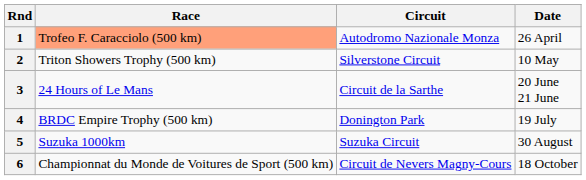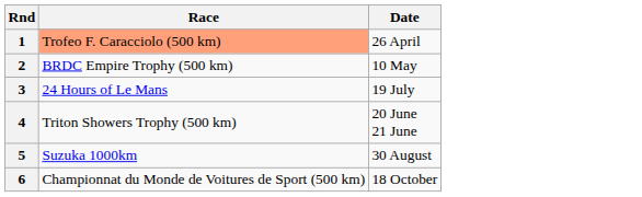- column: Circuit | Autodromo Nazionale Monza | Silverstone Circuit | Circuit de la Sarthe | Donington Park | Suzuka Circuit | Circuit de Nevers Magny-Cours
2 | Race: Triton Showers Trophy (500 km) -> BRDC Empire Trophy (500 km)
3 | Date: 20 June 21 June -> 19 July
4 | Race: BRDC Empire Trophy (500 km) -> Triton Showers Trophy (500 km)
4 | Date: 19 July -> 20 June 21 June
